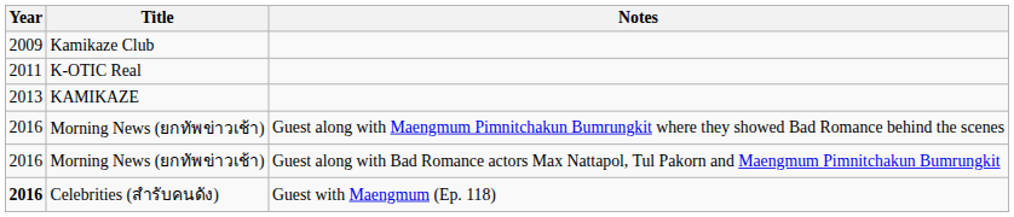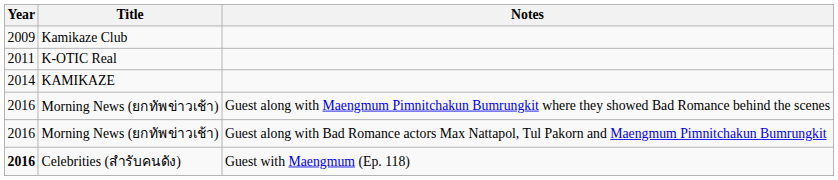KAMIKAZE | Year: 2013 -> 2014
